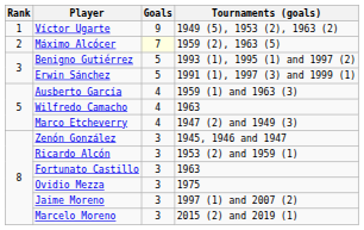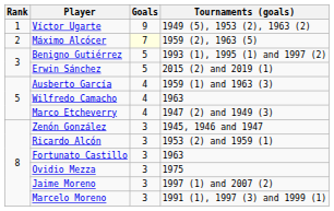Erwin Sánchez | Tournaments (goals): 1991 (1), 1997 (3) and 1999 (1) -> 2015 (2) and 2019 (1)
Marcelo Moreno | Tournaments (goals): 2015 (2) and 2019 (1) -> 1991 (1), 1997 (3) and 1999 (1)
